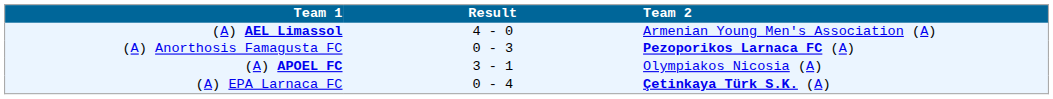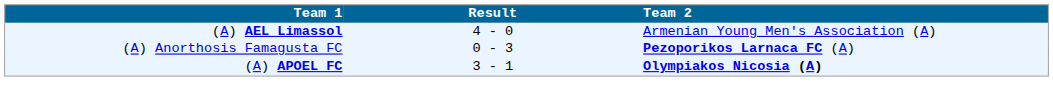(A) APOEL FC | Team 2: normal -> bold
- row: (A) EPA Larnaca FC | 0 - 4 | Çetinkaya Türk S.K. (A)
